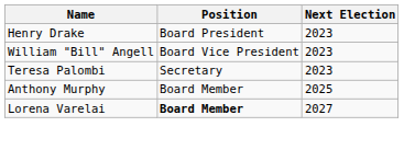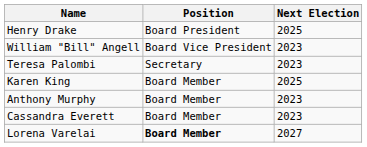Henry Drake | Next Election: 2023 -> 2025
+ row: Karen King | Board Member | 2025
Anthony Murphy | Next Election: 2025 -> 2023
+ row: Cassandra Everett | Board Member | 2023
